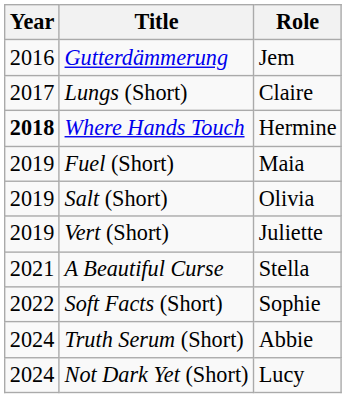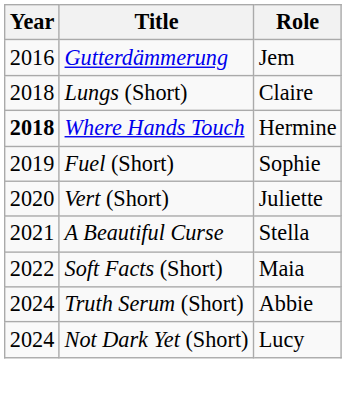Lungs (Short) | Year: 2017 -> 2018
Fuel (Short) | Role: Maia -> Sophie
- row: 2019 | Salt (Short) | Olivia
Vert (Short) | Year: 2019 -> 2020
Soft Facts (Short) | Role: Sophie -> Maia
